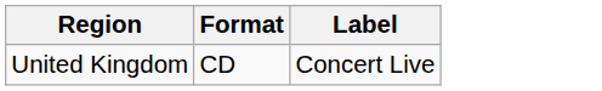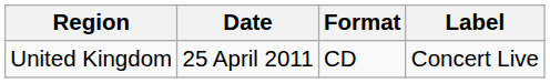+ column: Date | 25 April 2011
